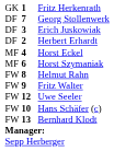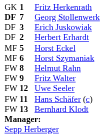Georg Stollenwerk | column 1: normal -> bold
Horst Eckel | column 2: 4 -> 5
Hans Schäfer (c) | column 2: 10 -> 11
